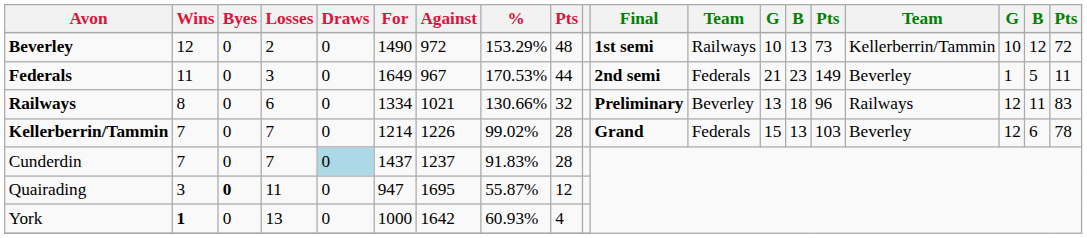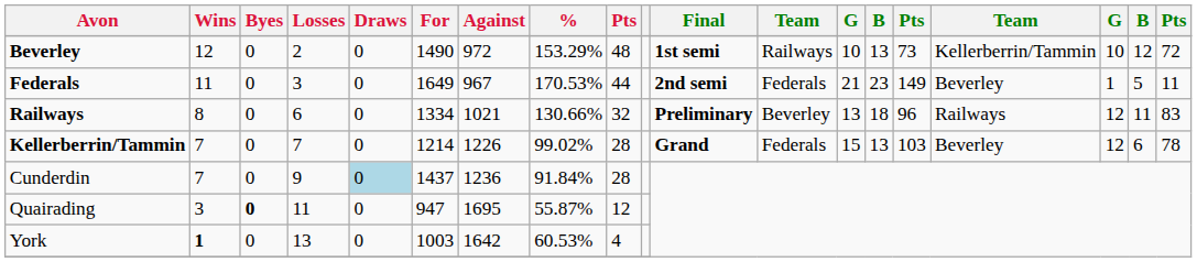Cunderdin | Losses: 7 -> 9
Cunderdin | Against: 1237 -> 1236
Cunderdin | %: 91.83% -> 91.84%
York | For: 1000 -> 1003
York | %: 60.93% -> 60.53%
